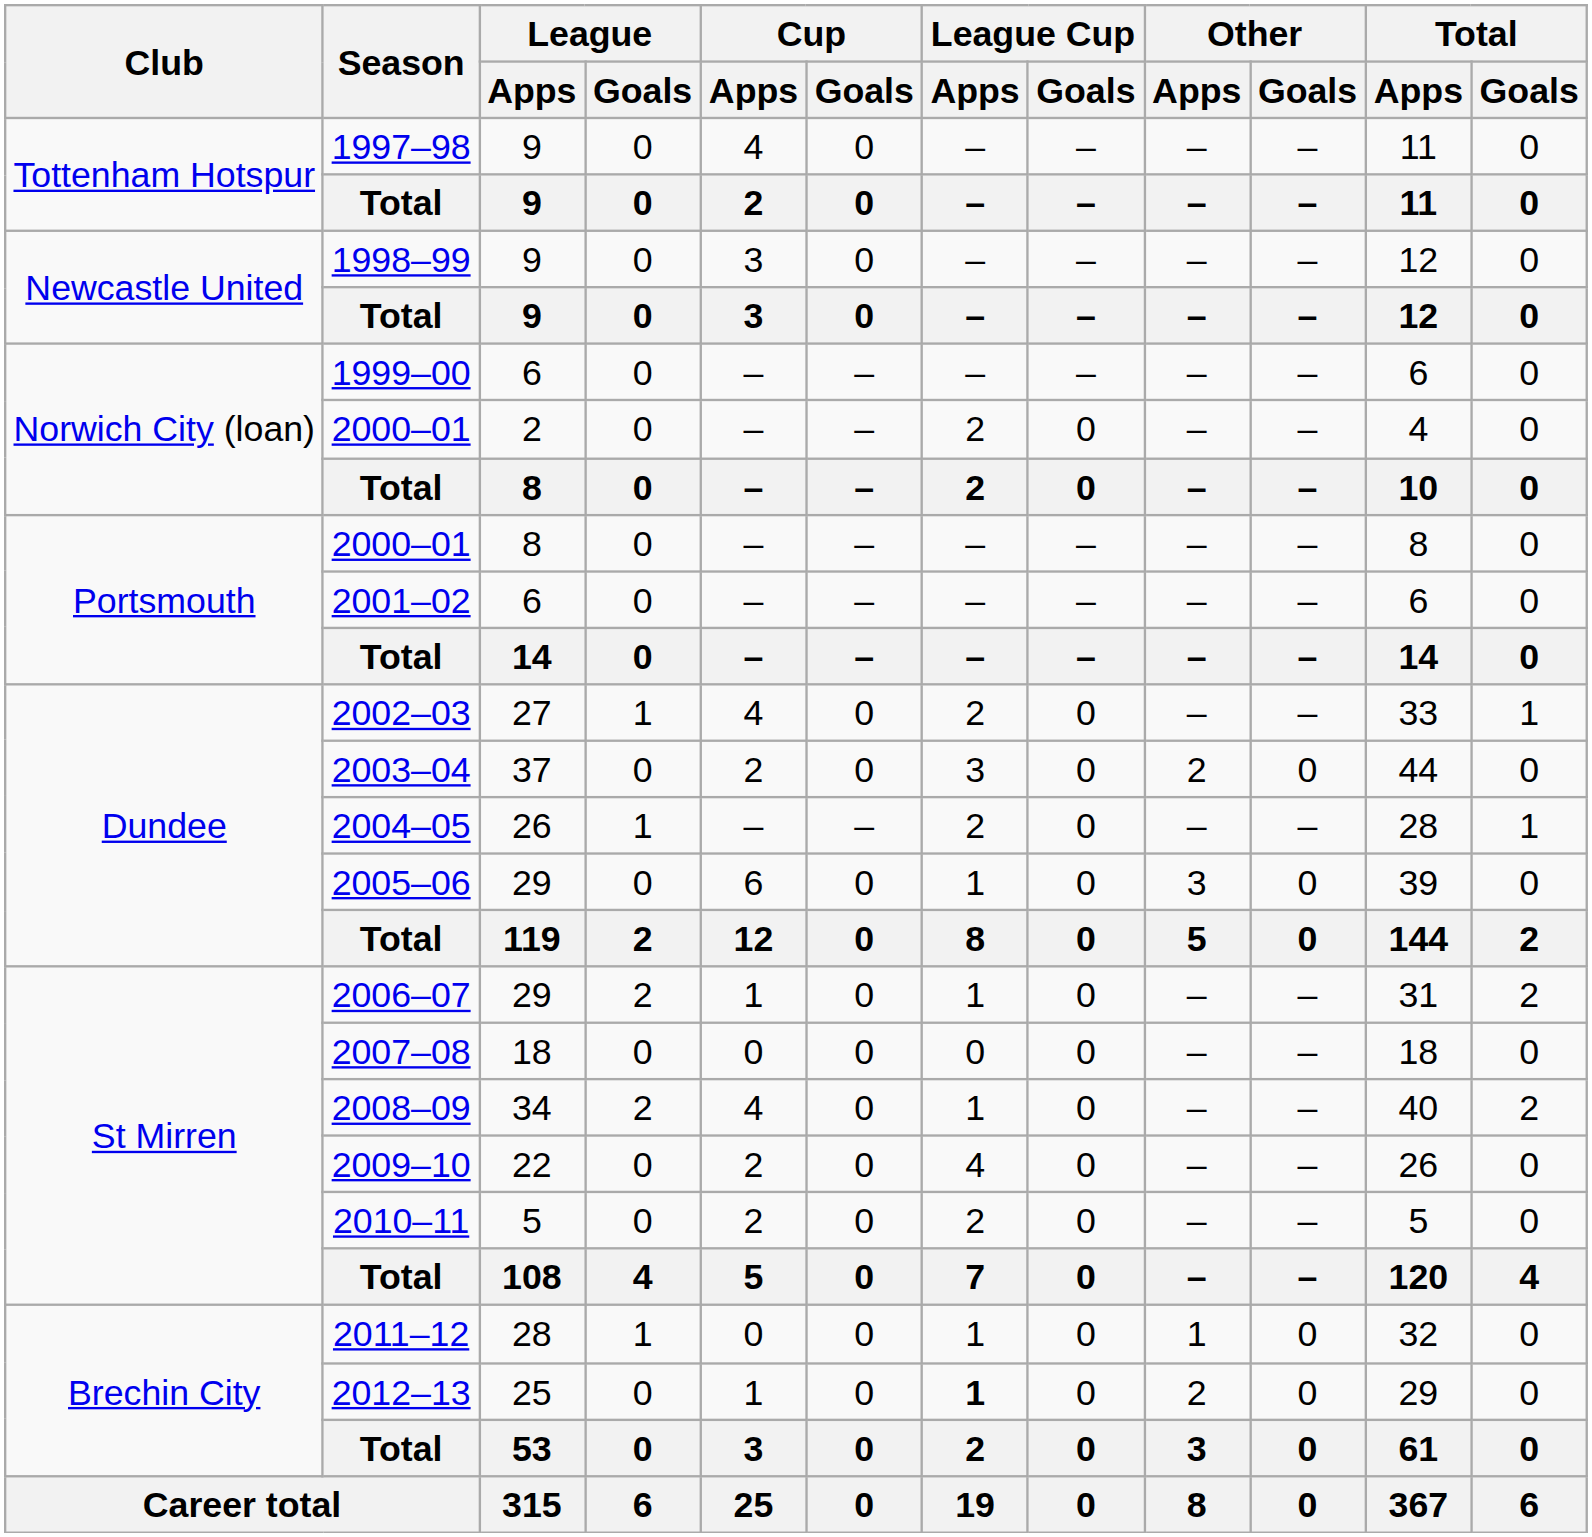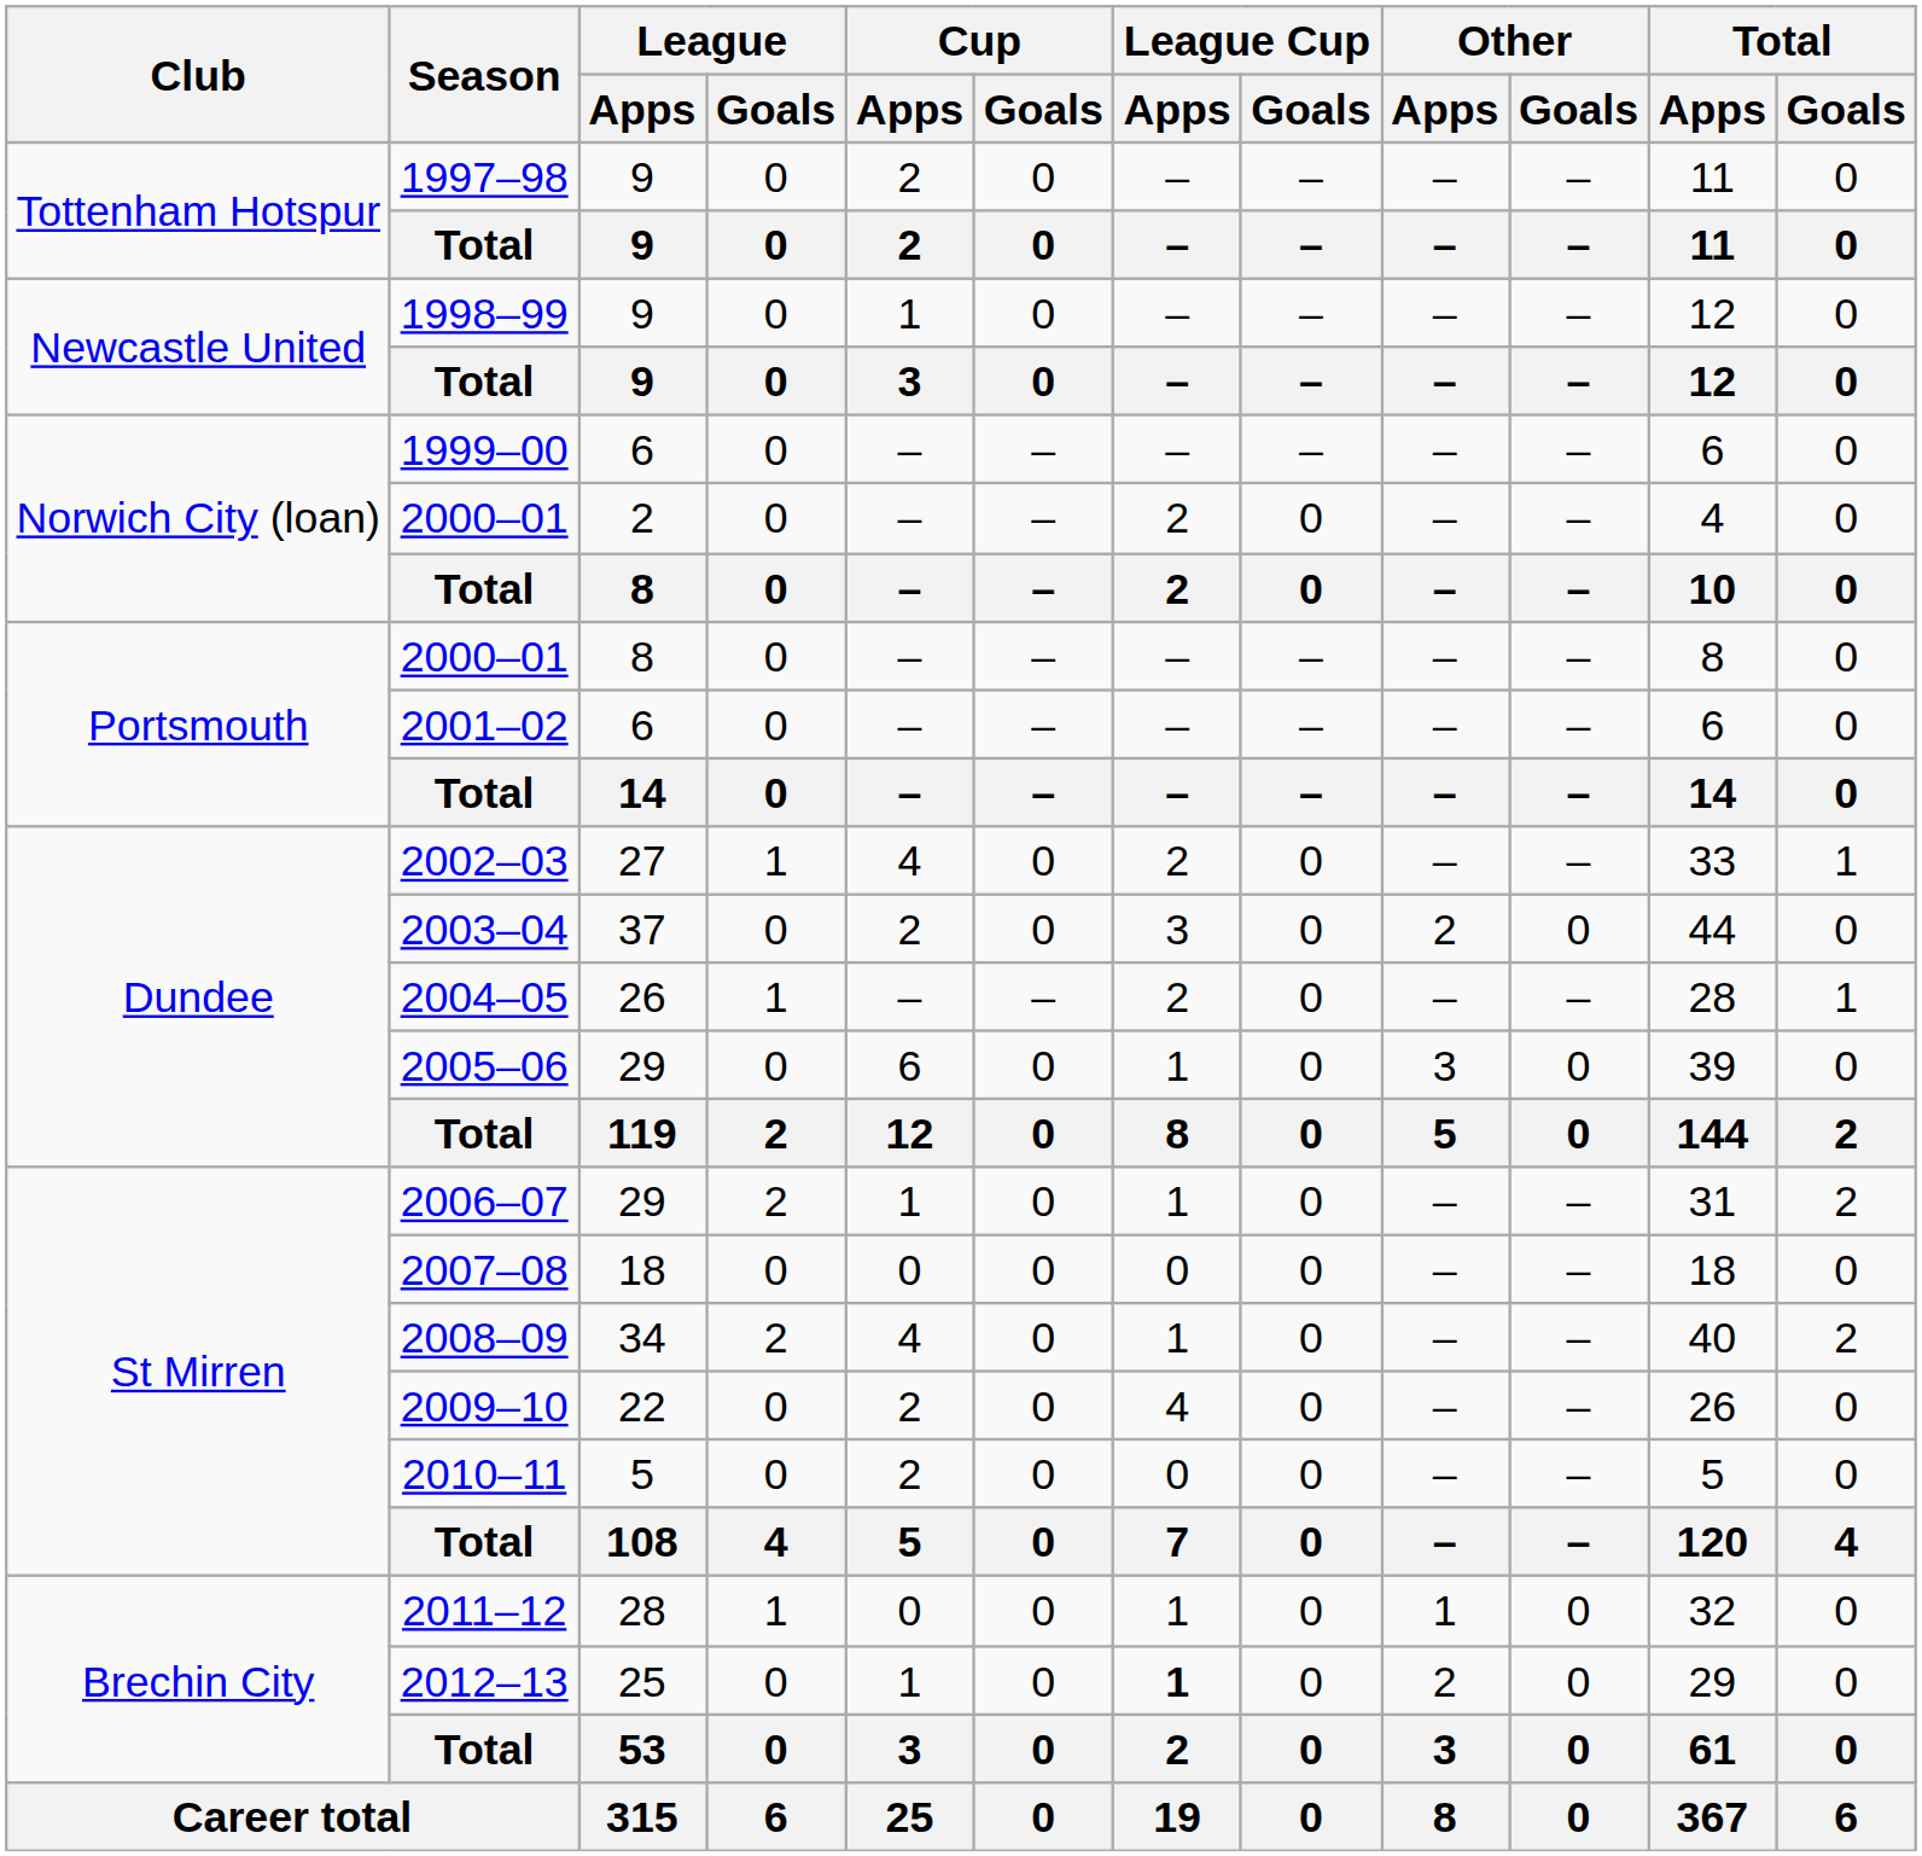1997–98 | Cup / Apps: 4 -> 2
1998–99 | Cup / Apps: 3 -> 1
2010–11 | League Cup / Apps: 2 -> 0
